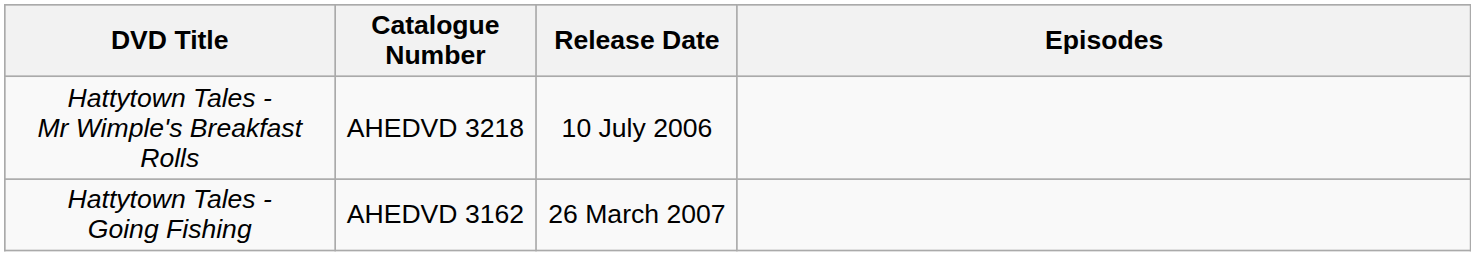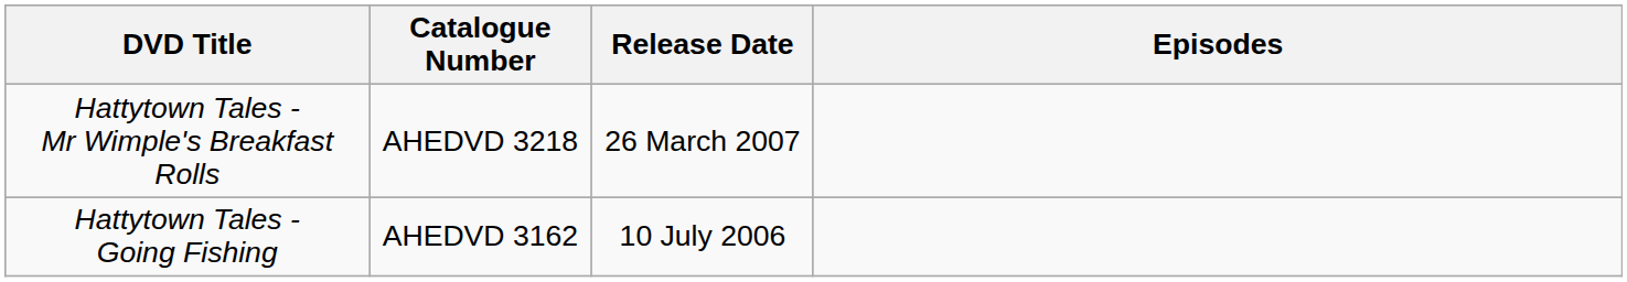Hattytown Tales - Mr Wimple's Breakfast Rolls | Release Date: 10 July 2006 -> 26 March 2007
Hattytown Tales - Going Fishing | Release Date: 26 March 2007 -> 10 July 2006
